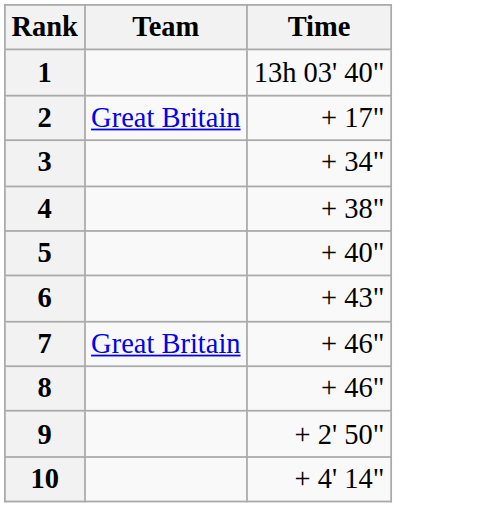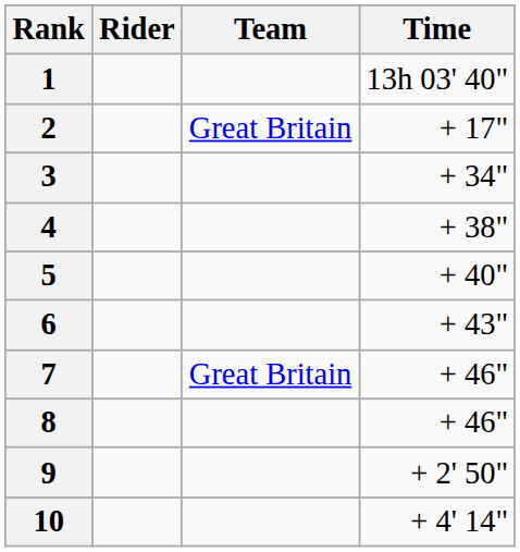+ column: Rider
